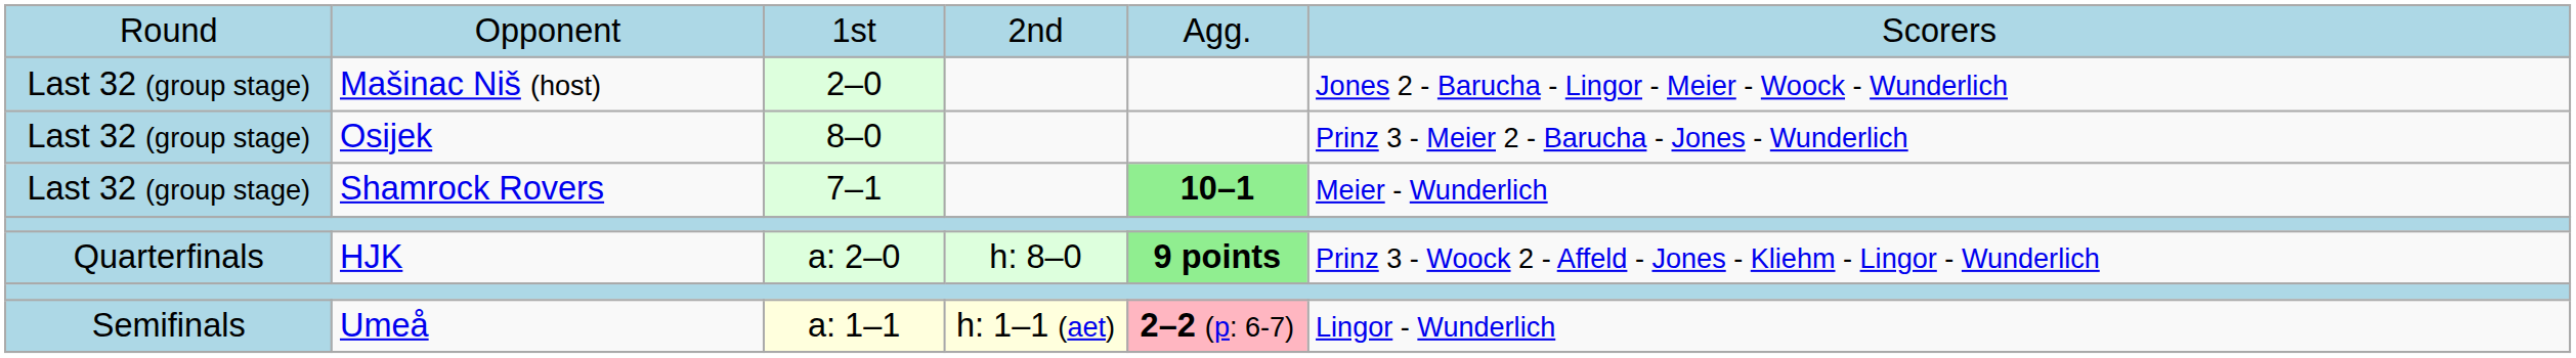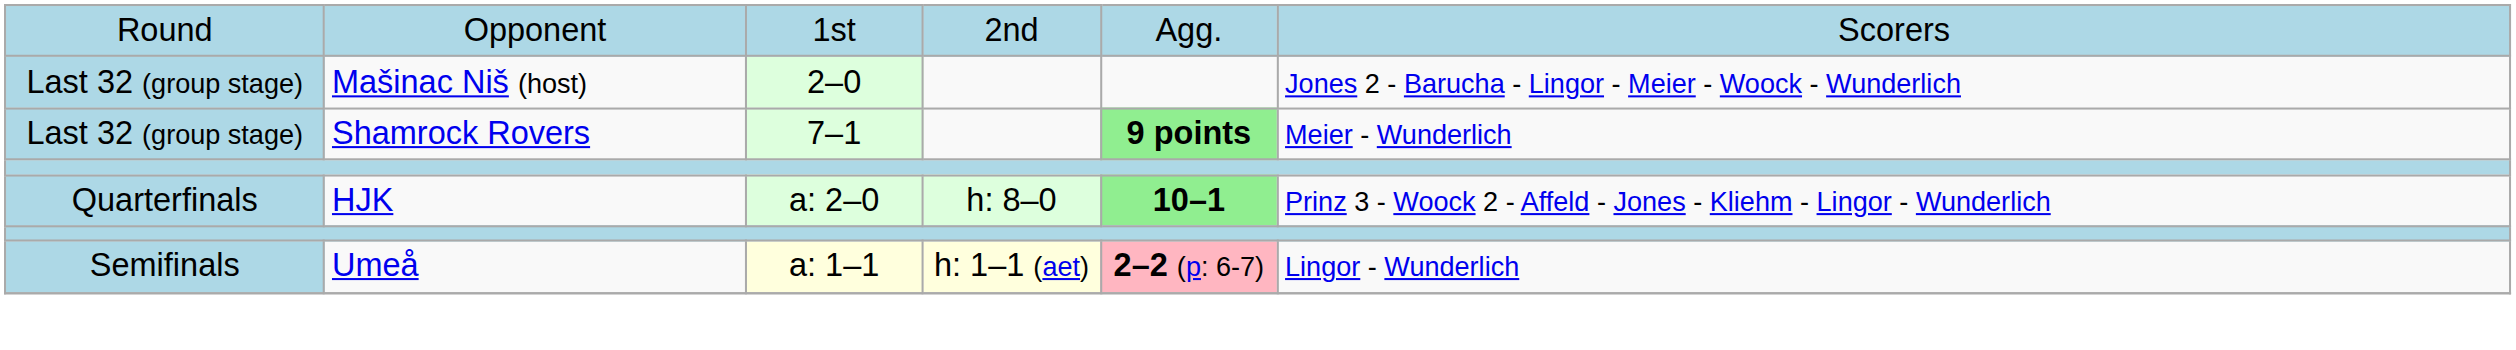- row: Last 32 (group stage) | Osijek | 8–0 | Prinz 3 - Meier 2 - Barucha - Jones - Wunderlich
Shamrock Rovers | column 5: 10–1 -> 9 points
HJK | column 5: 9 points -> 10–1
